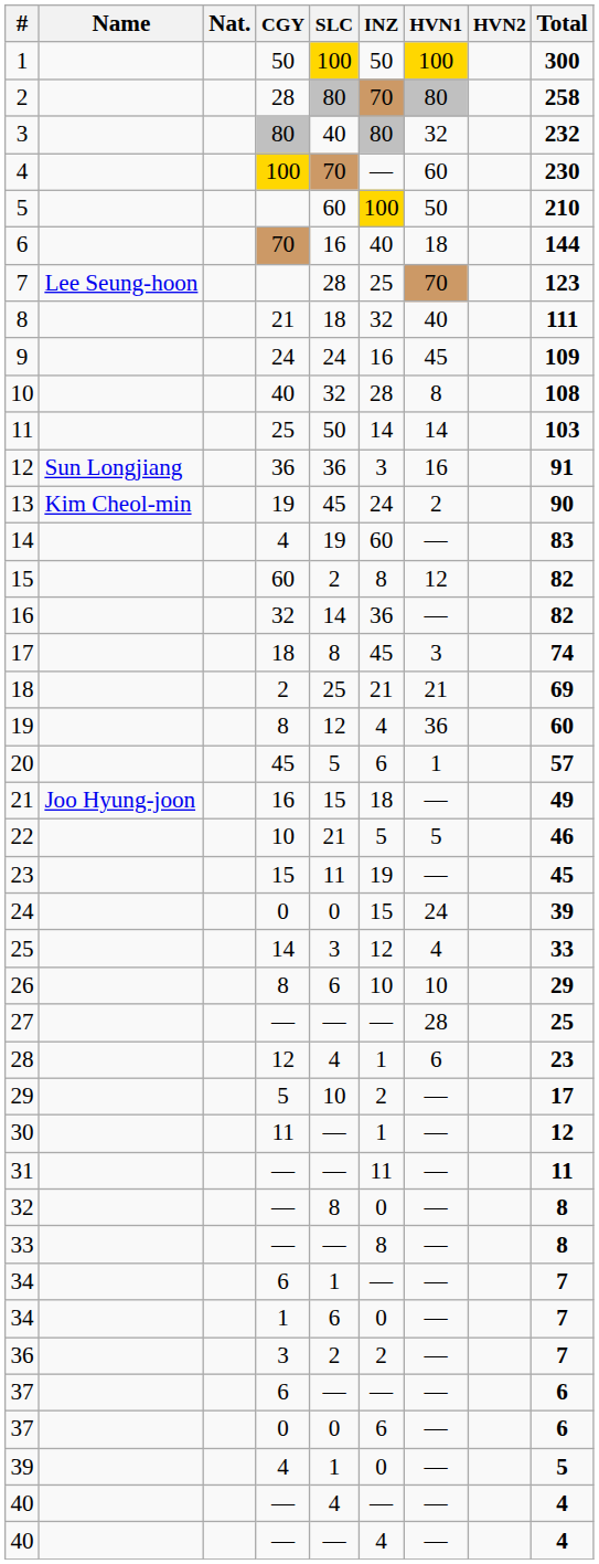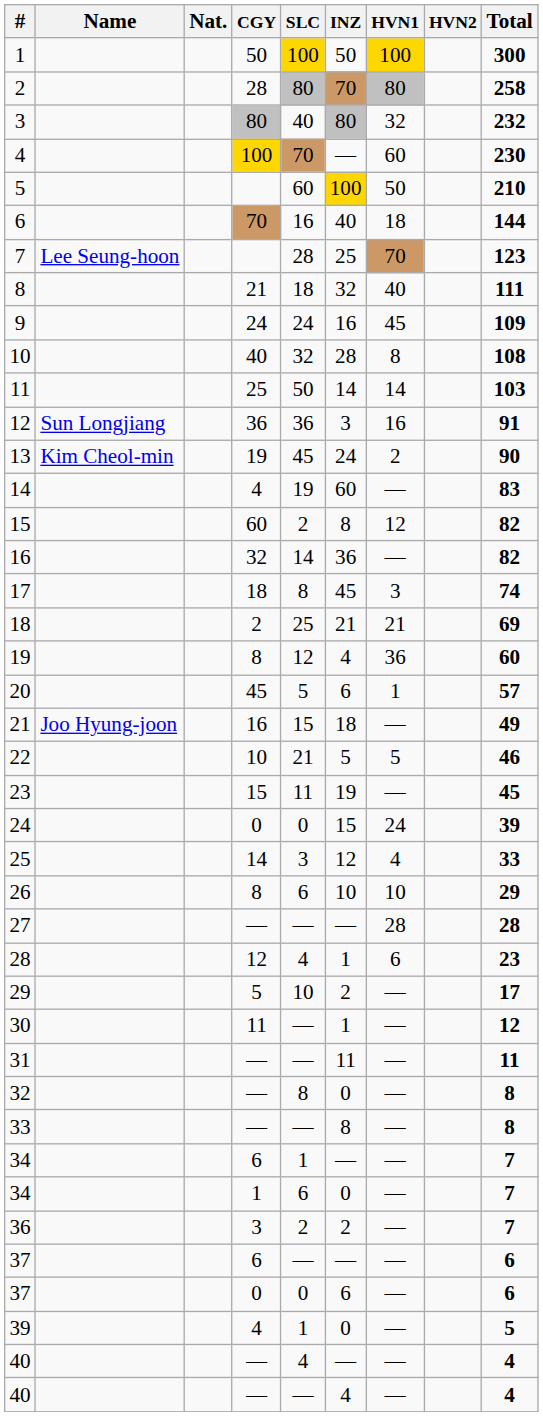27 | Total: 25 -> 28
